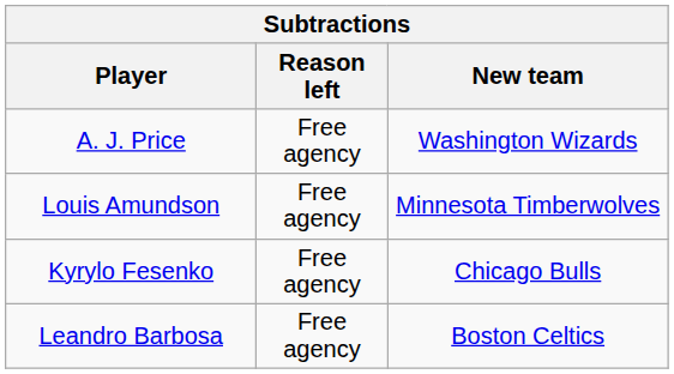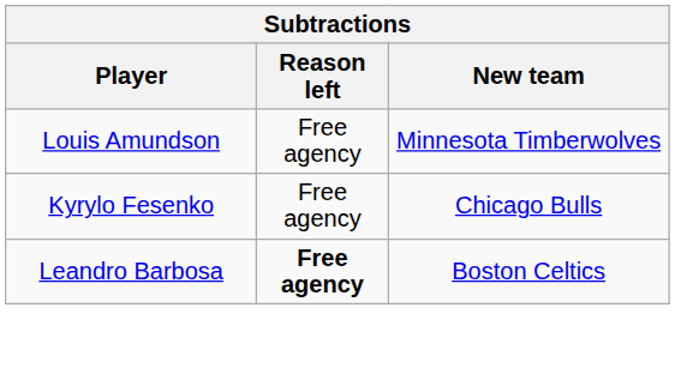- row: A. J. Price | Free agency | Washington Wizards
Leandro Barbosa | Reason left: normal -> bold
